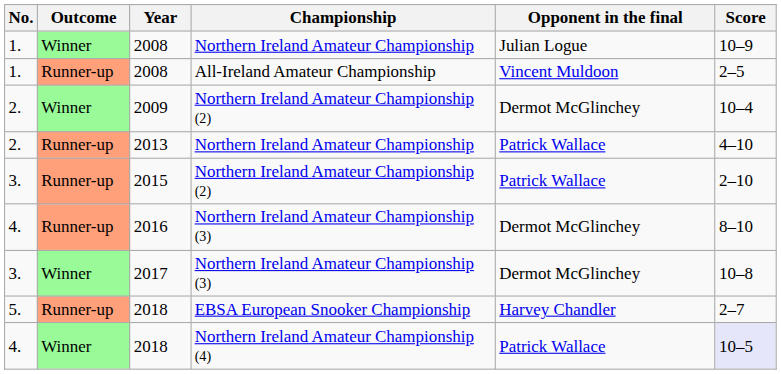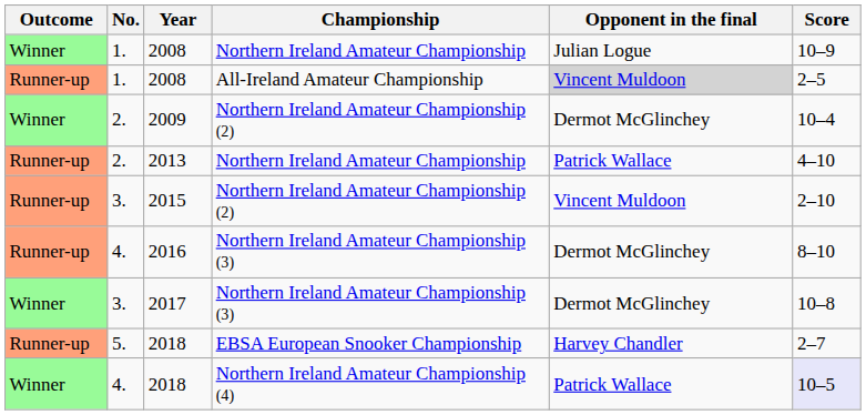columns swapped: Outcome <-> No.
2008 / All-Ireland Amateur Championship | Opponent in the final: no background -> lightgrey background
2015 | Opponent in the final: Patrick Wallace -> Vincent Muldoon
